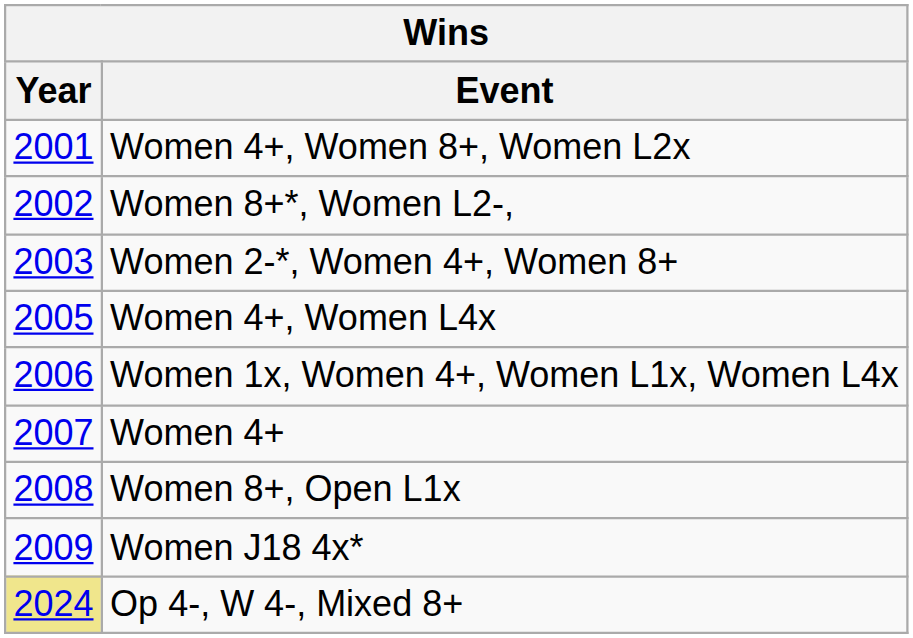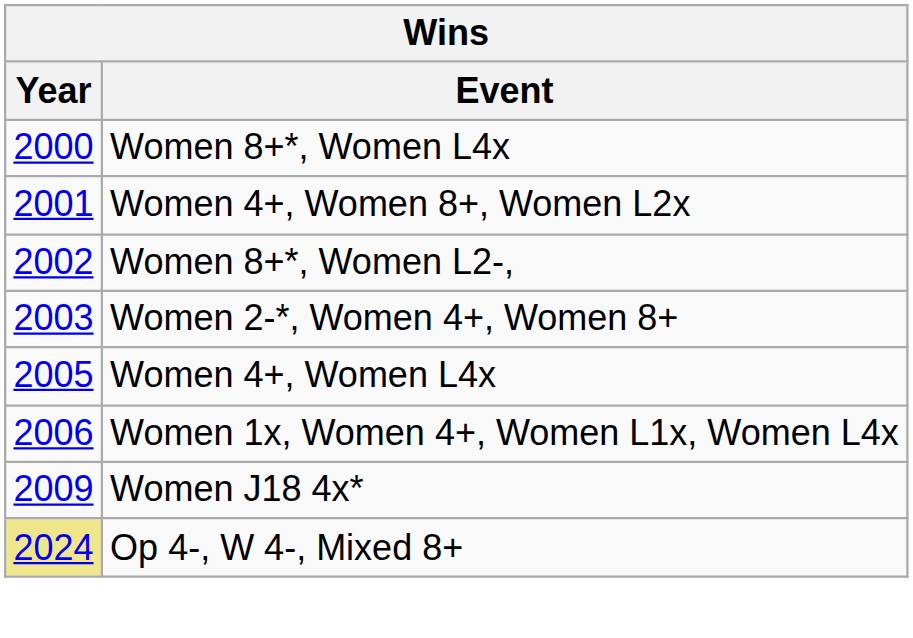+ row: 2000 | Women 8+*, Women L4x
- row: 2007 | Women 4+
- row: 2008 | Women 8+, Open L1x
